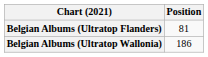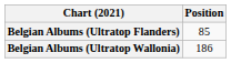Belgian Albums (Ultratop Flanders) | Position: 81 -> 85
